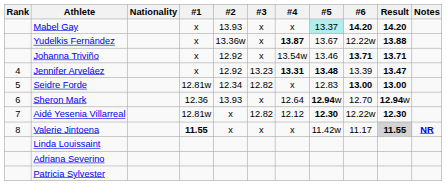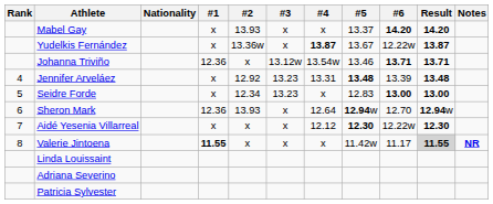Mabel Gay | #5: paleturquoise background -> no background
Yudelkis Fernández | Result: 13.88 -> 13.87
Johanna Triviño | #1: x -> 12.36
Johanna Triviño | #2: 12.92 -> x
Johanna Triviño | #3: x -> 13.12w
Jennifer Arveláez | #4: bold -> normal
Jennifer Arveláez | Result: 13.47 -> 13.48
Seidre Forde | #1: 12.81w -> x
Seidre Forde | #3: 12.82 -> 13.23
Aidé Yesenia Villarreal | #1: 12.81w -> x
Aidé Yesenia Villarreal | #3: 12.82 -> x
